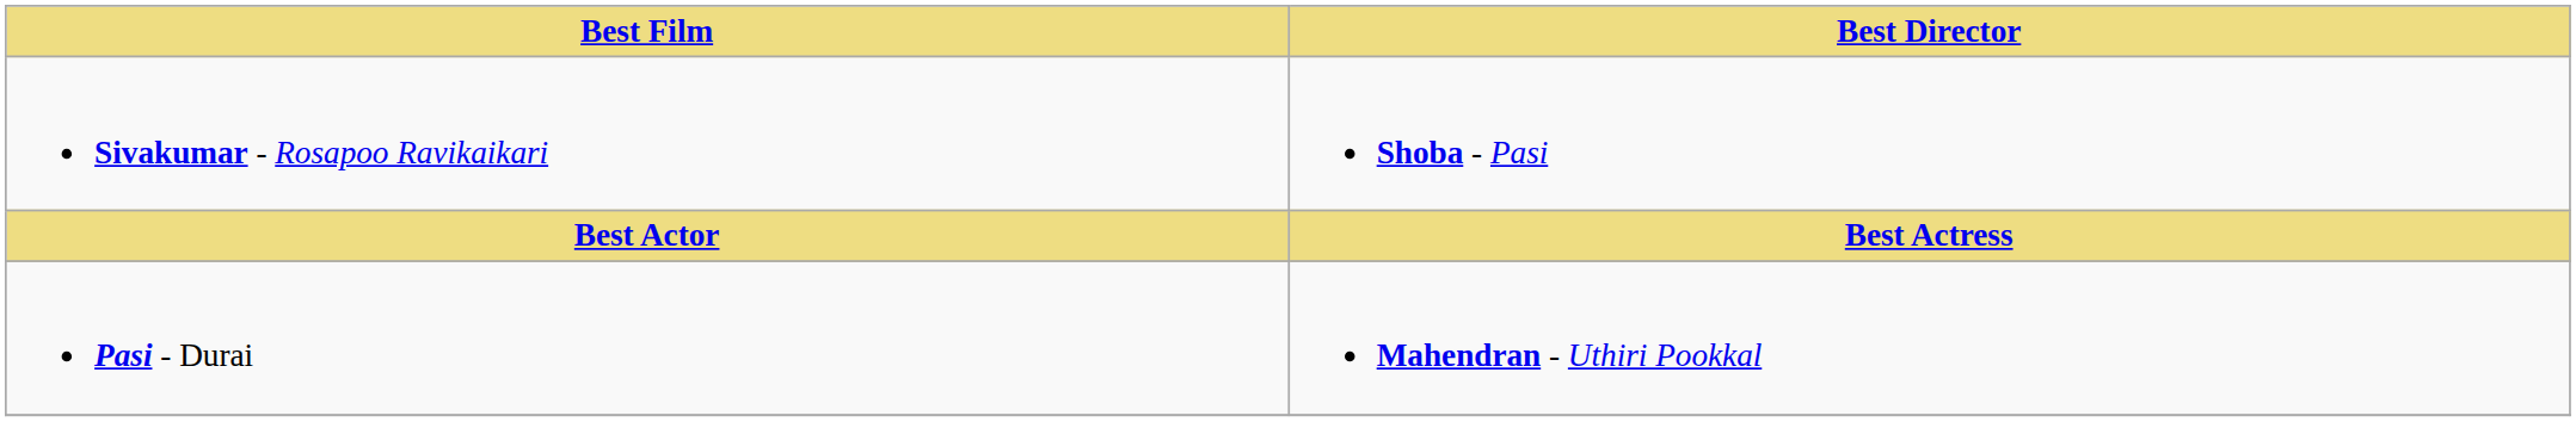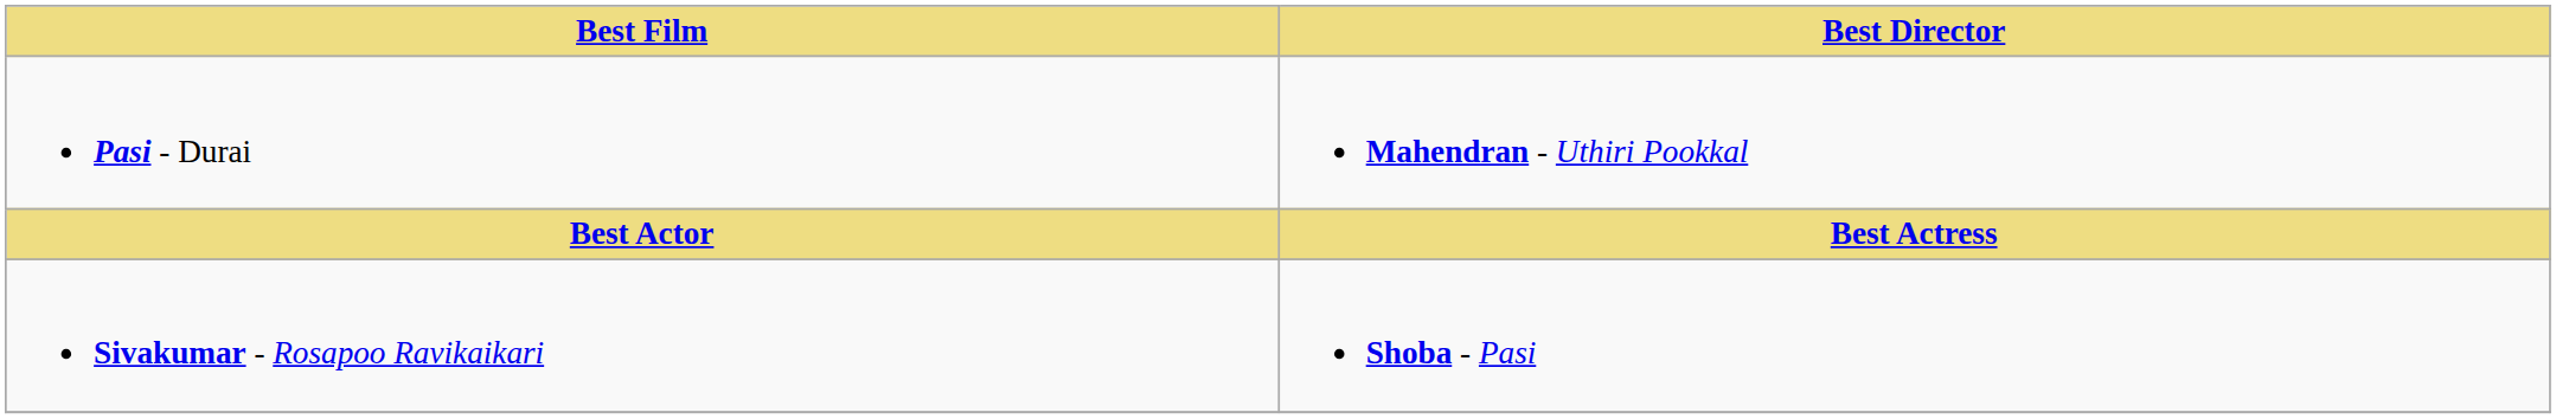rows swapped: Pasi - Durai <-> Sivakumar - Rosapoo Ravikaikari
